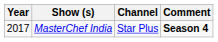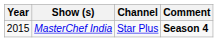MasterChef India | Year: 2017 -> 2015
